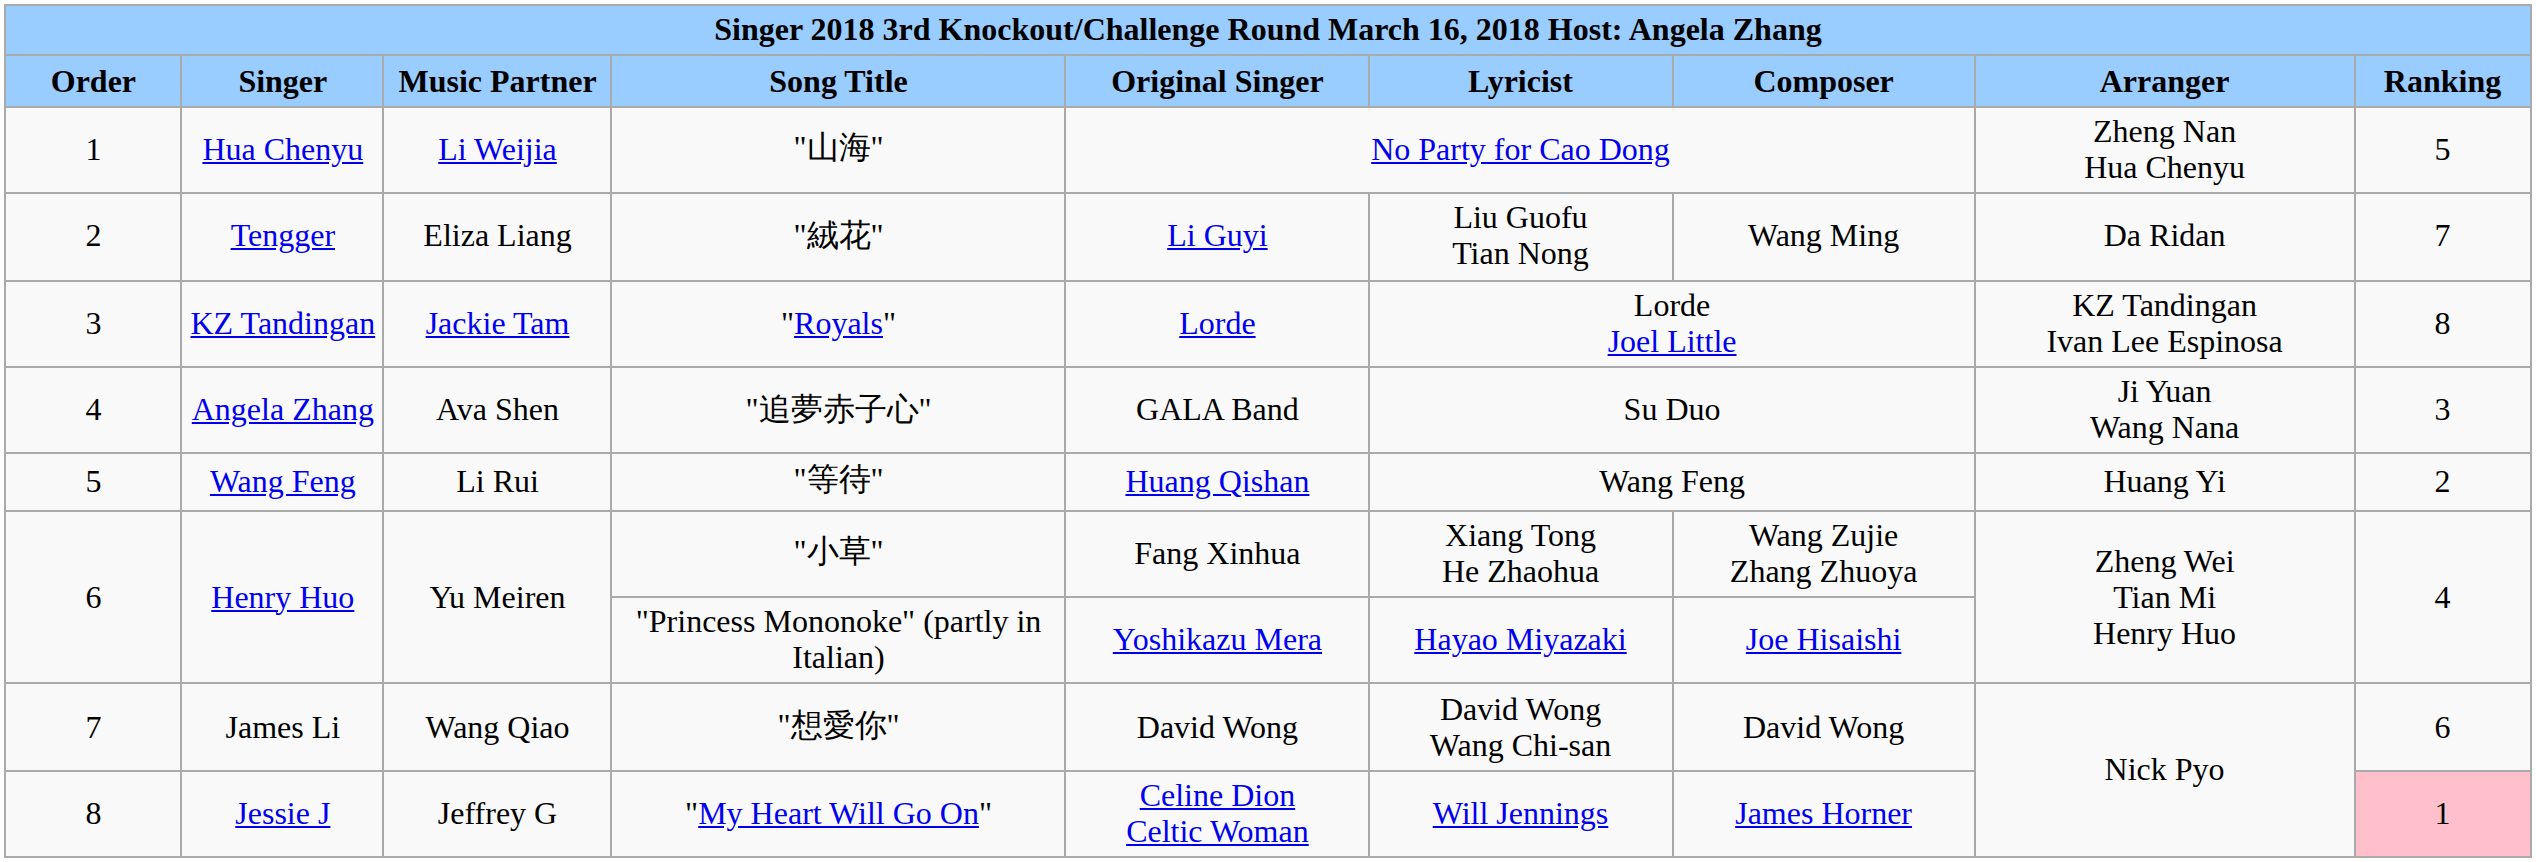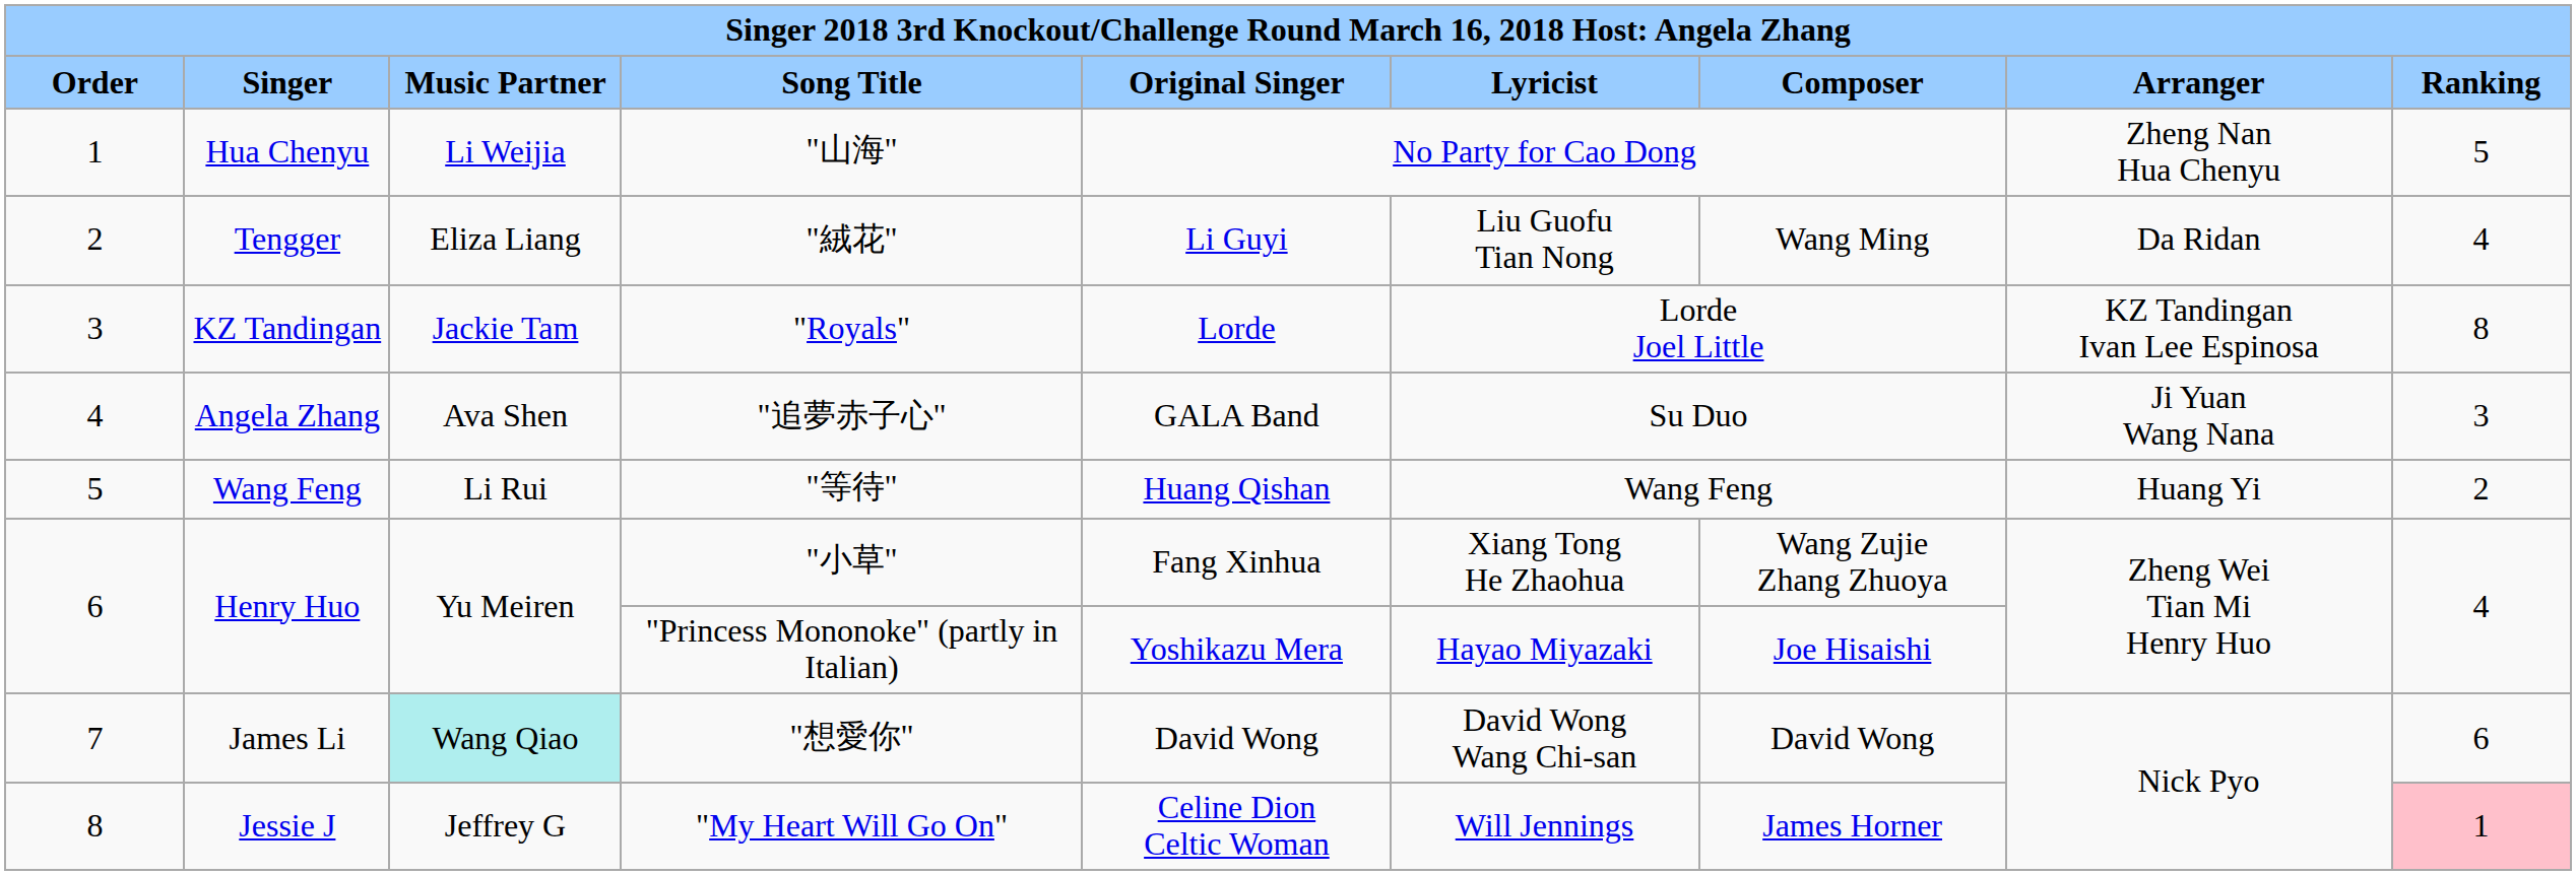"絨花" | column 9: 7 -> 4
"想愛你" | column 3: no background -> paleturquoise background
